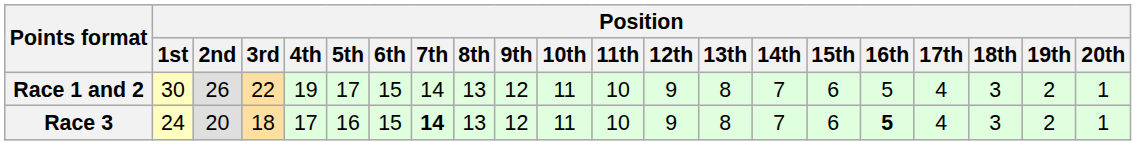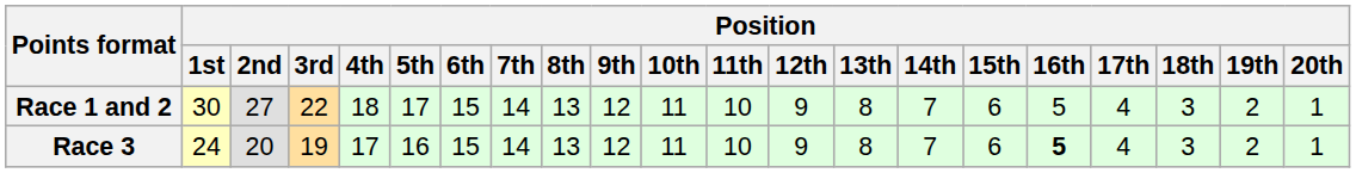Race 1 and 2 | Position / 2nd: 26 -> 27
Race 1 and 2 | Position / 4th: 19 -> 18
Race 3 | Position / 3rd: 18 -> 19
Race 3 | Position / 7th: bold -> normal
